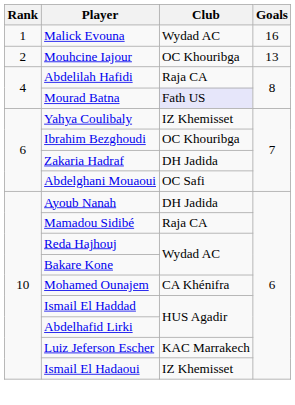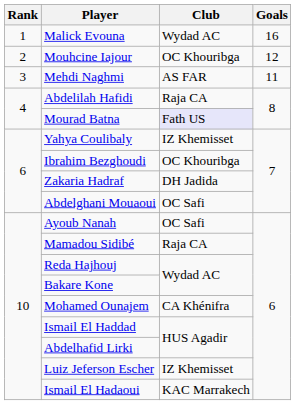Mouhcine Iajour | Goals: 13 -> 12
+ row: 3 | Mehdi Naghmi | AS FAR | 11
Ayoub Nanah | Club: DH Jadida -> OC Safi
Luiz Jeferson Escher | Club: KAC Marrakech -> IZ Khemisset
Ismail El Hadaoui | Club: IZ Khemisset -> KAC Marrakech
